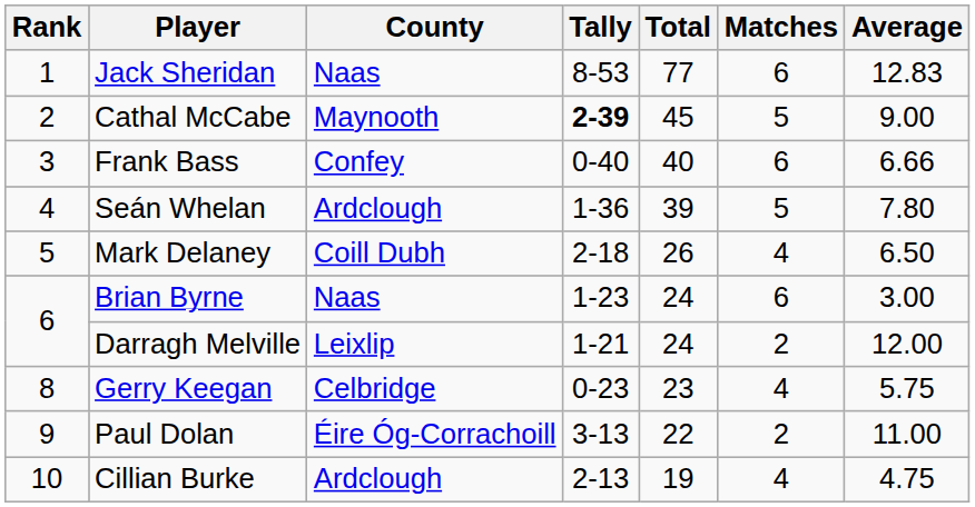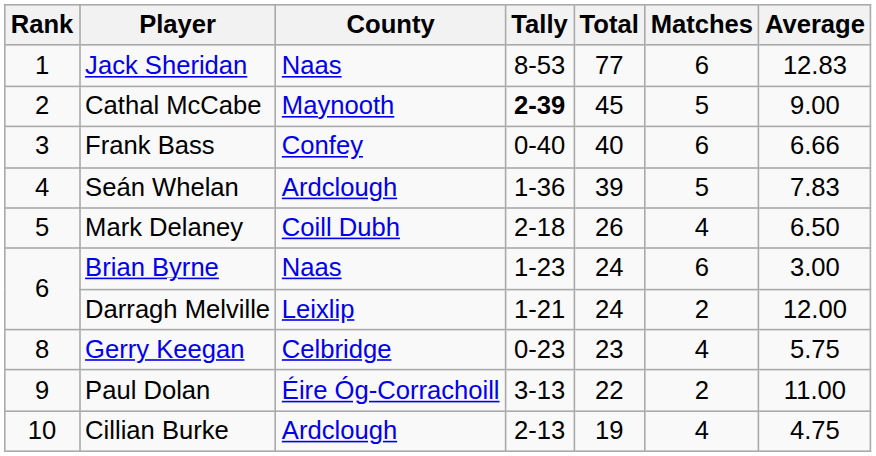Seán Whelan | Average: 7.80 -> 7.83
